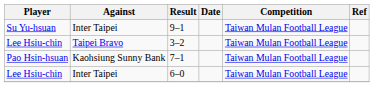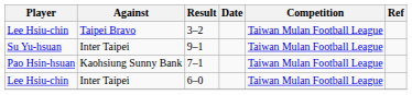rows swapped: 3–2 <-> 9–1
